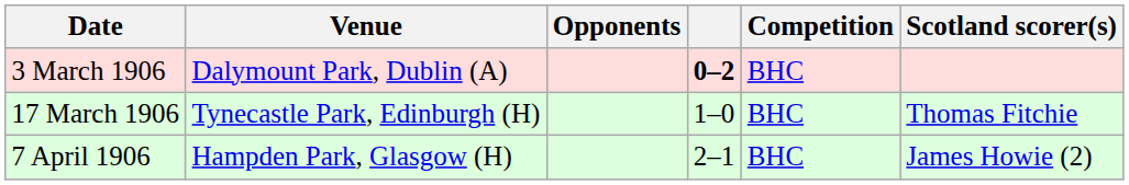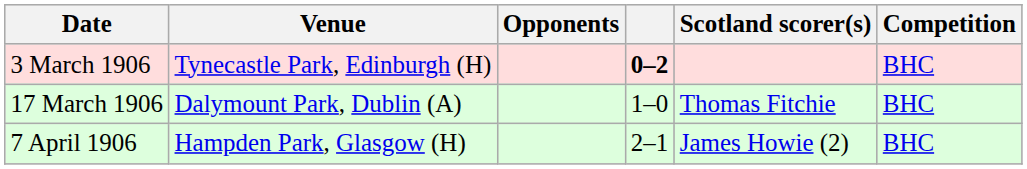columns swapped: Competition <-> Scotland scorer(s)
3 March 1906 | Venue: Dalymount Park, Dublin (A) -> Tynecastle Park, Edinburgh (H)
17 March 1906 | Venue: Tynecastle Park, Edinburgh (H) -> Dalymount Park, Dublin (A)
